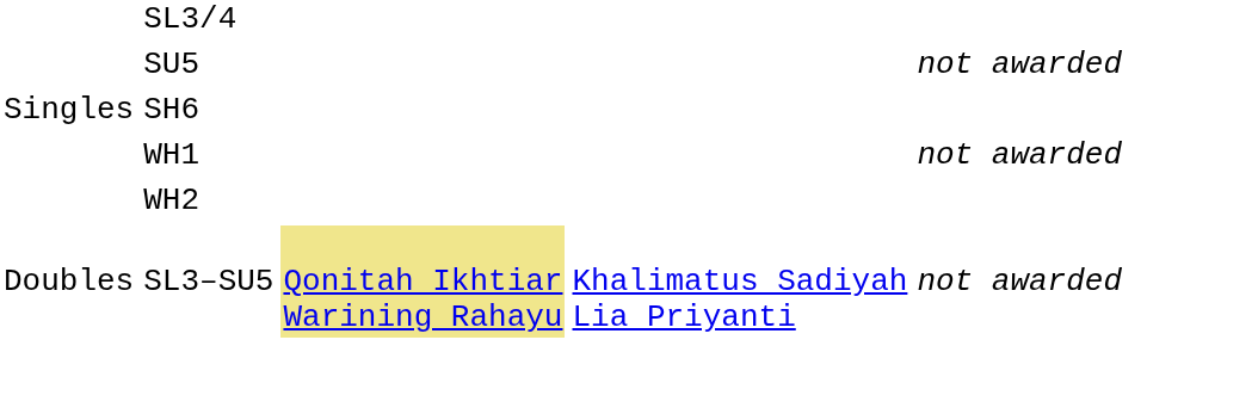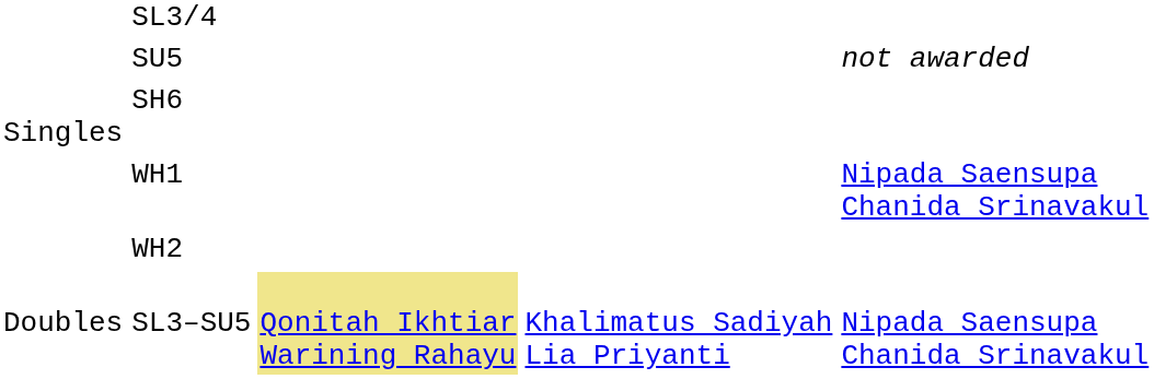WH1 | column 5: not awarded -> Nipada Saensupa Chanida Srinavakul
SL3–SU5 | column 5: not awarded -> Nipada Saensupa Chanida Srinavakul
